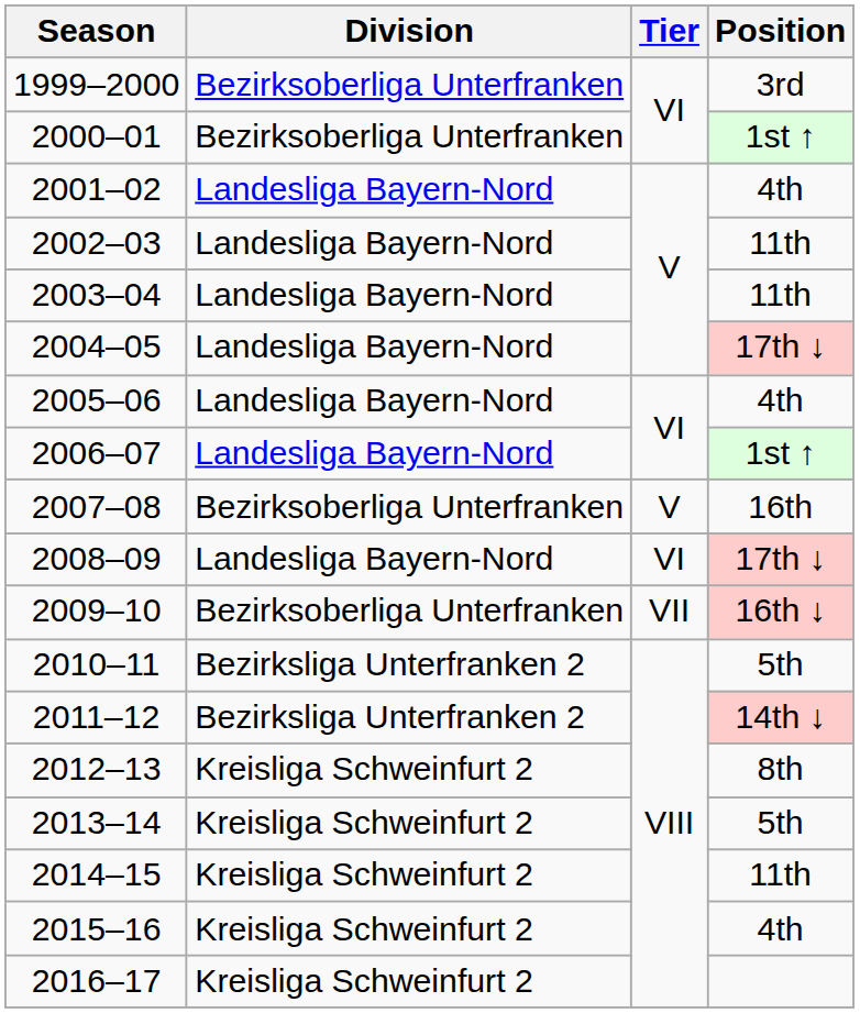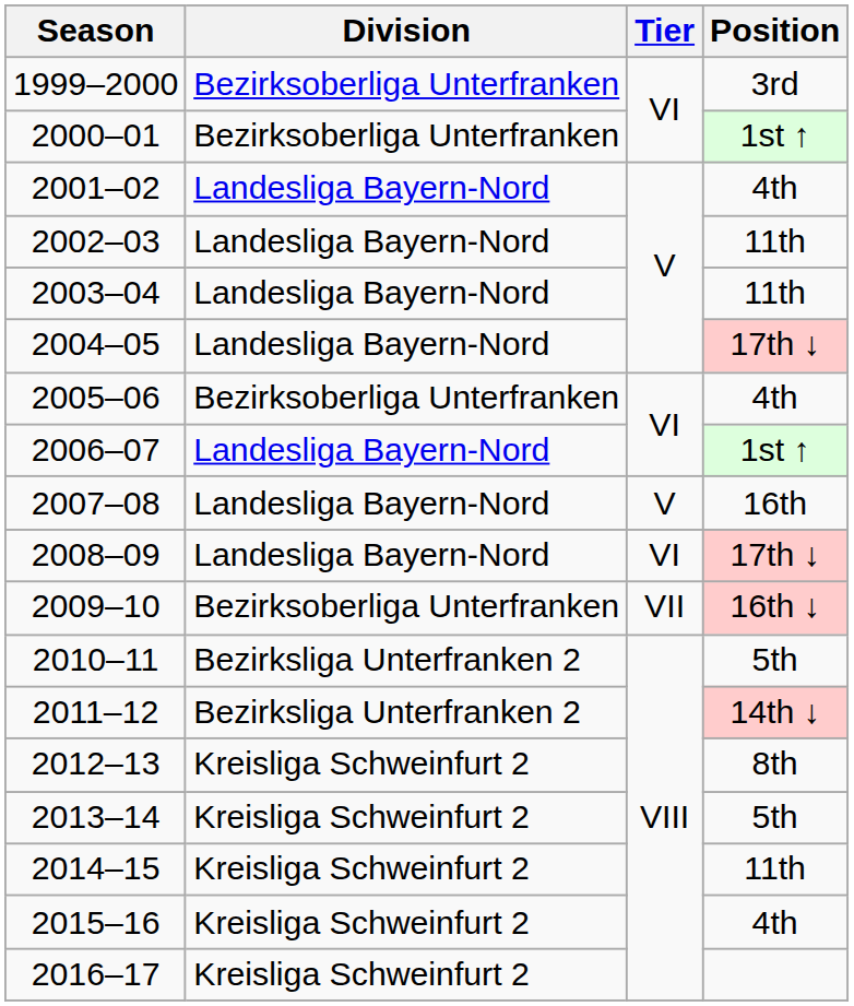2005–06 | Division: Landesliga Bayern-Nord -> Bezirksoberliga Unterfranken
2007–08 | Division: Bezirksoberliga Unterfranken -> Landesliga Bayern-Nord
